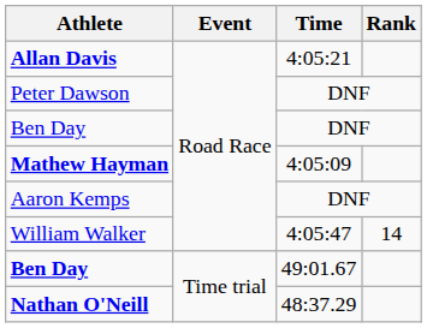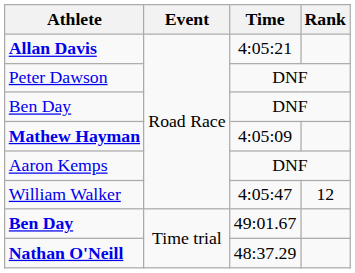William Walker | Rank: 14 -> 12
